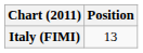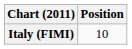Italy (FIMI) | Position: 13 -> 10
